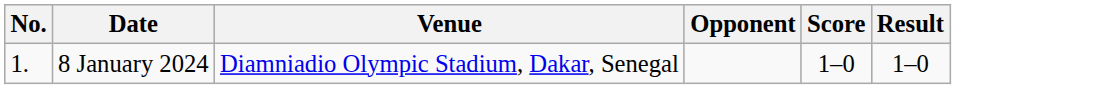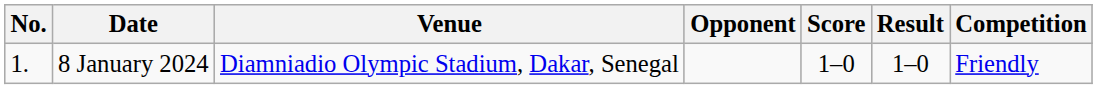+ column: Competition | Friendly
